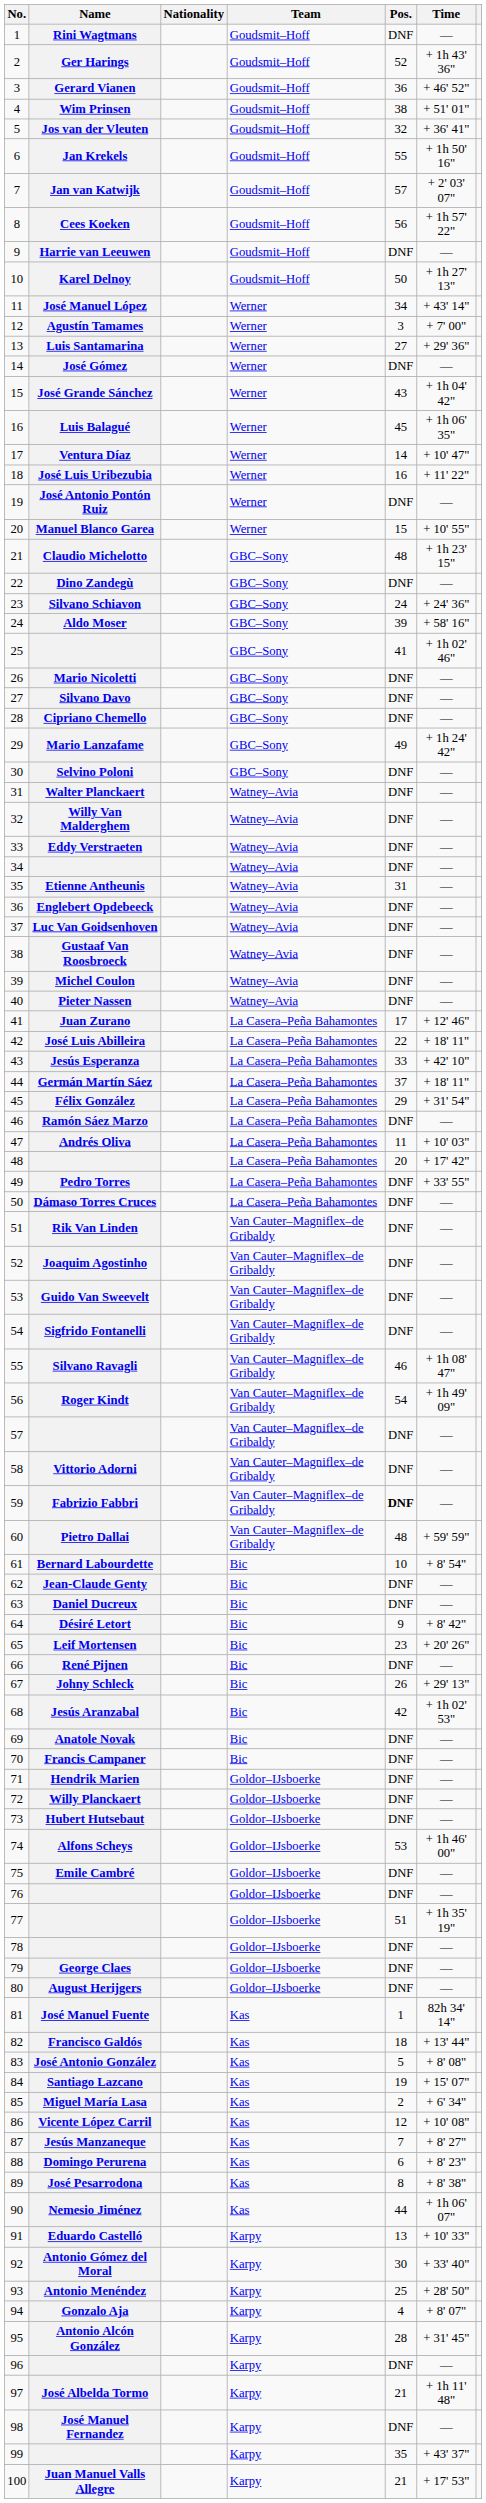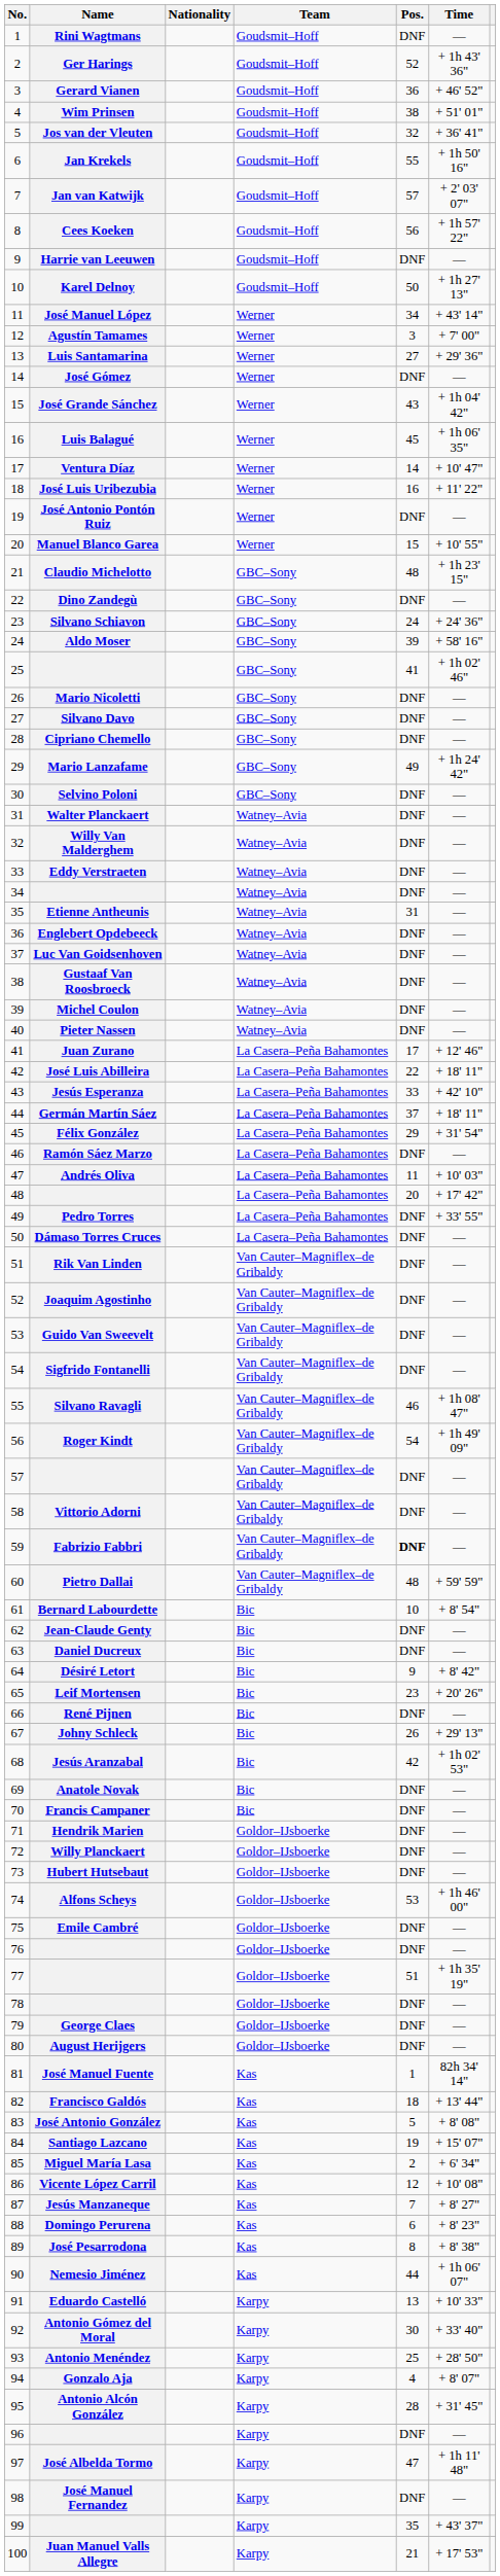José Albelda Tormo | Pos.: 21 -> 47
